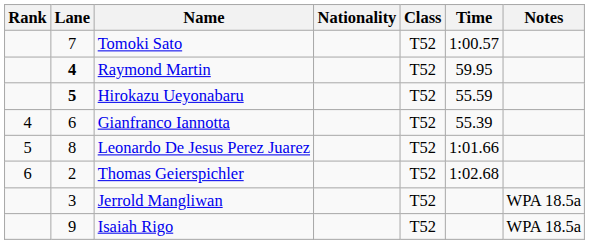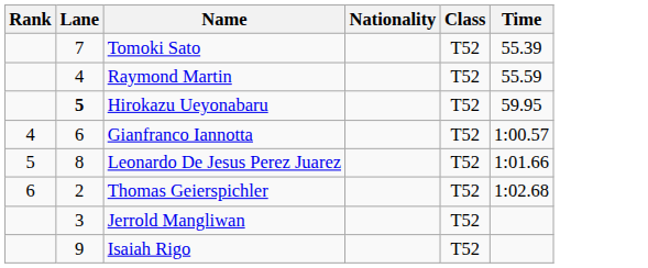- column: Notes | WPA 18.5a | WPA 18.5a
Tomoki Sato | Time: 1:00.57 -> 55.39
Raymond Martin | Lane: bold -> normal
Raymond Martin | Time: 59.95 -> 55.59
Hirokazu Ueyonabaru | Time: 55.59 -> 59.95
Gianfranco Iannotta | Time: 55.39 -> 1:00.57
